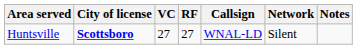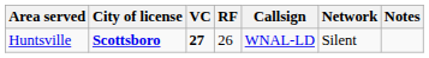Huntsville | VC: normal -> bold
Huntsville | RF: 27 -> 26
